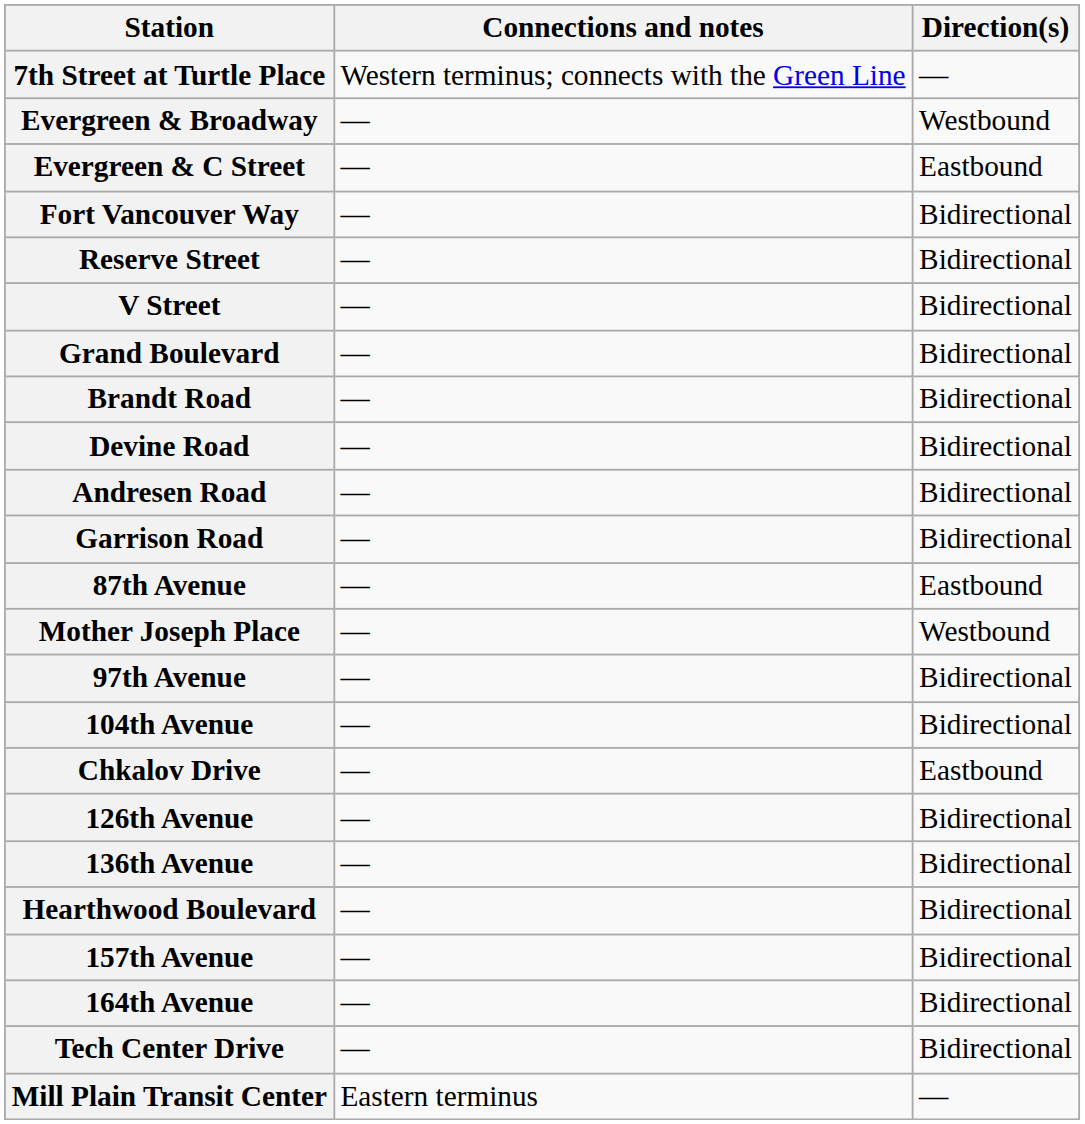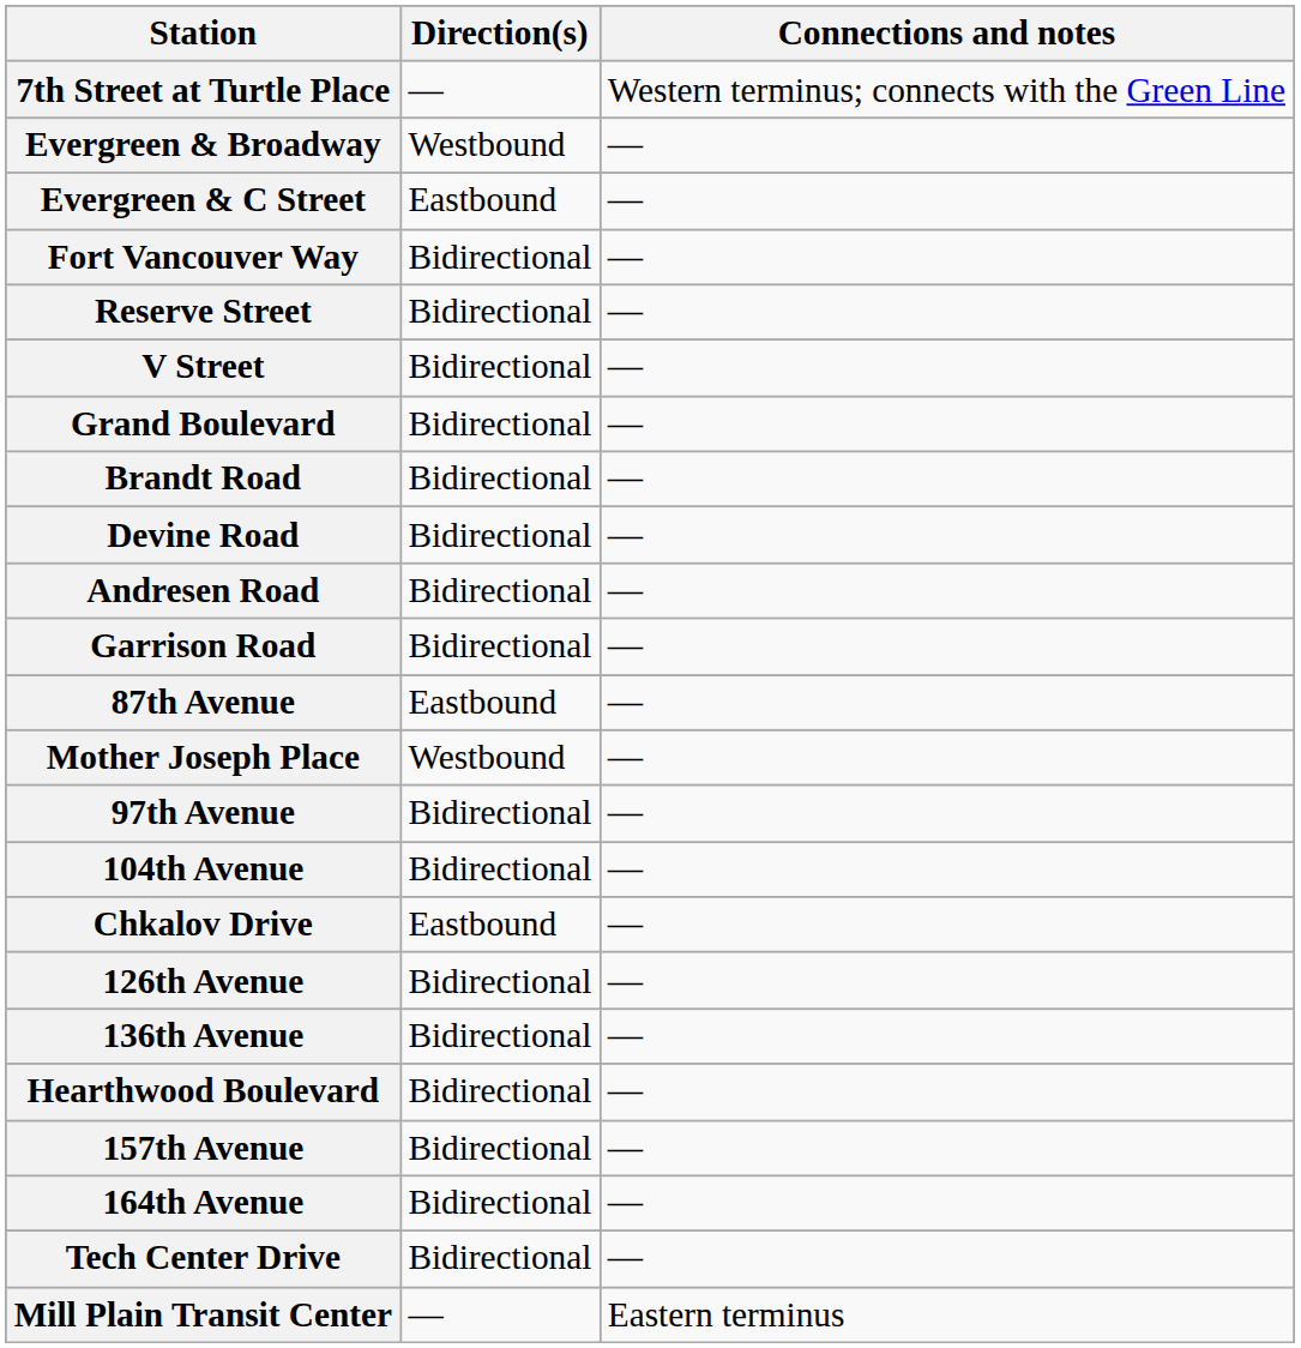columns swapped: Direction(s) <-> Connections and notes
